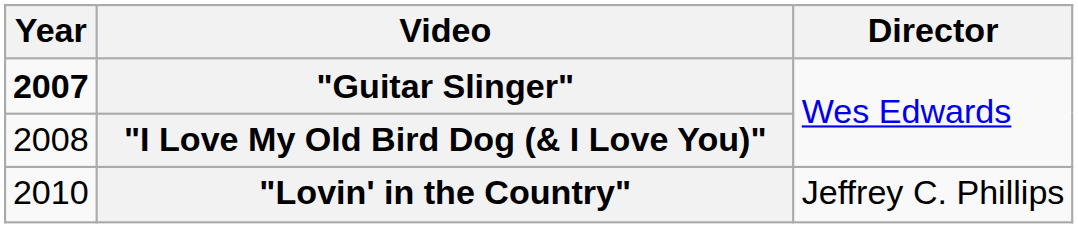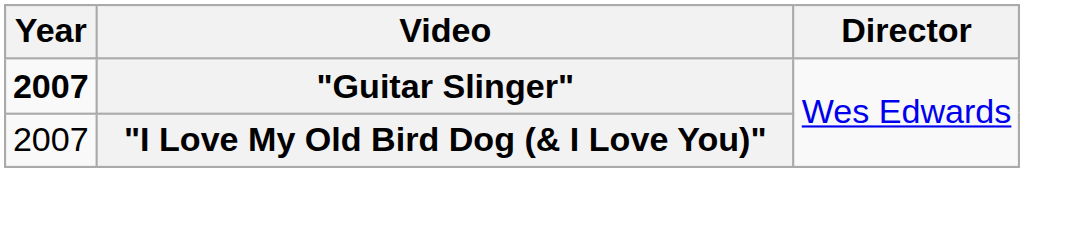"I Love My Old Bird Dog (& I Love You)" | Year: 2008 -> 2007
- row: 2010 | "Lovin' in the Country" | Jeffrey C. Phillips
